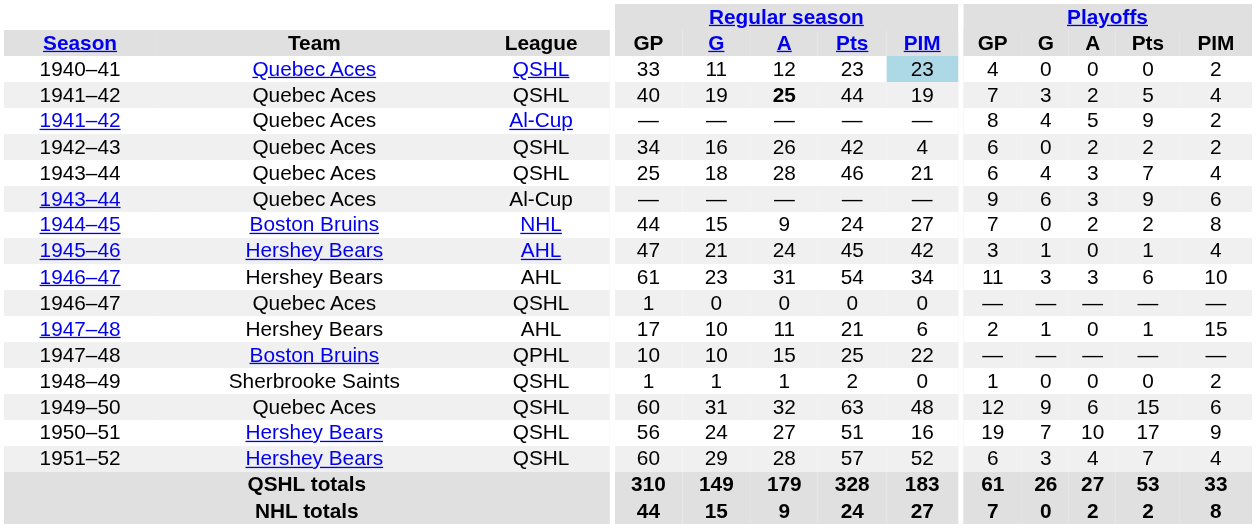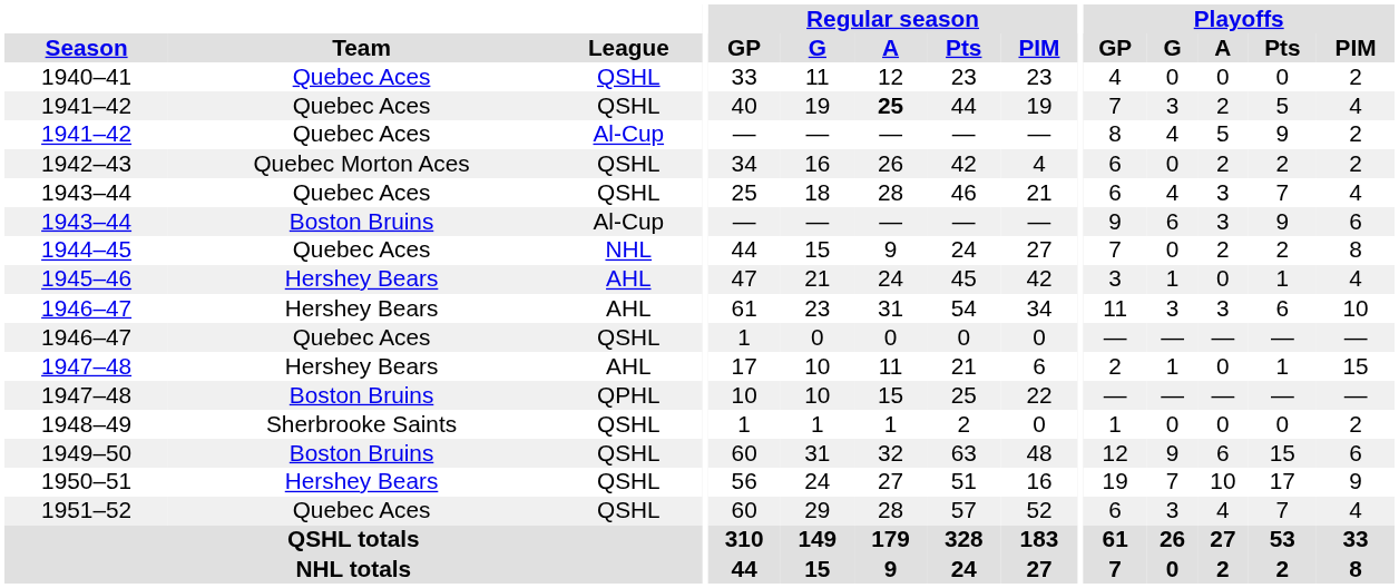1940–41 | Regular season / PIM: lightblue background -> no background
1942–43 | Team: Quebec Aces -> Quebec Morton Aces
1943–44 / Al-Cup | Team: Quebec Aces -> Boston Bruins
1944–45 | Team: Boston Bruins -> Quebec Aces
1949–50 | Team: Quebec Aces -> Boston Bruins
1951–52 | Team: Hershey Bears -> Quebec Aces
